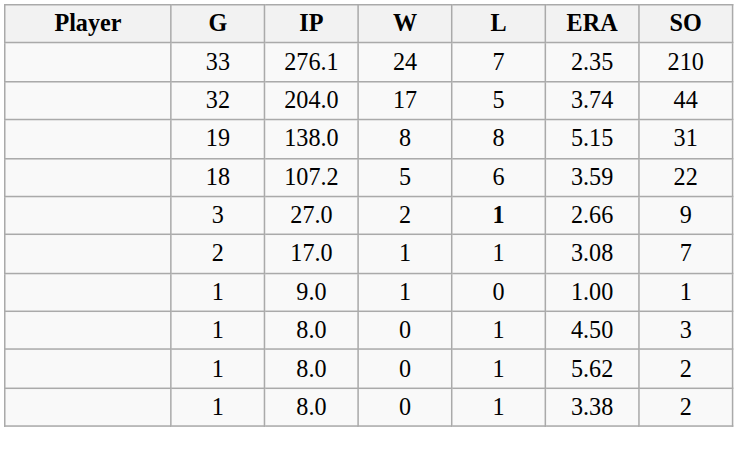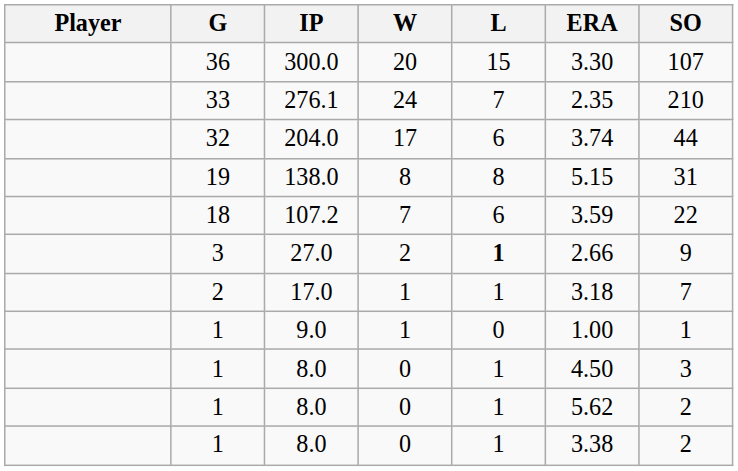+ row: 36 | 300.0 | 20 | 15 | 3.30 | 107
204.0 | L: 5 -> 6
107.2 | W: 5 -> 7
17.0 | ERA: 3.08 -> 3.18
